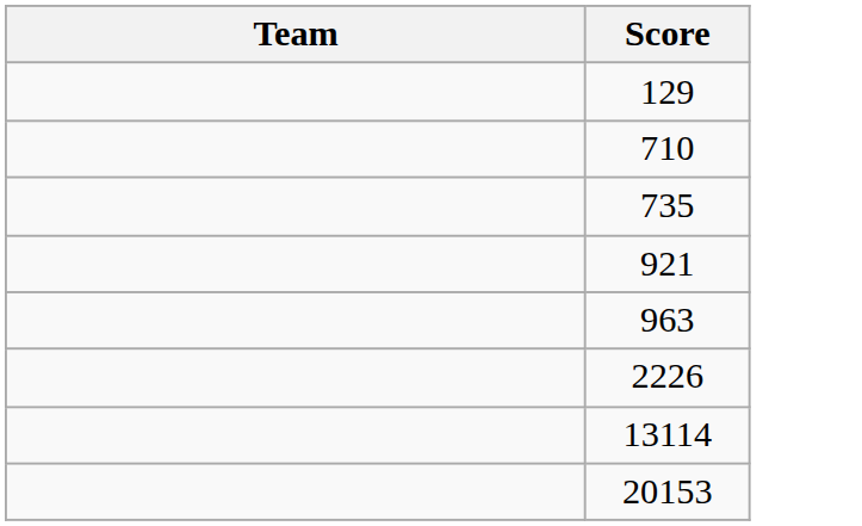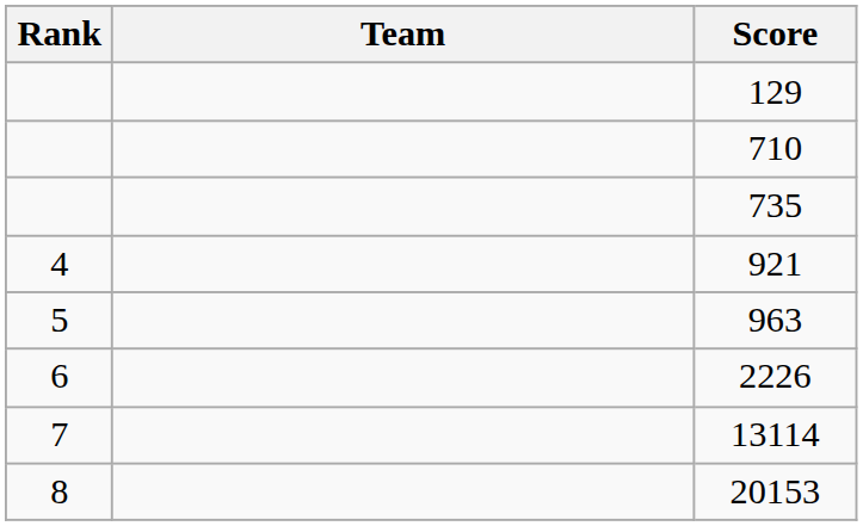+ column: Rank | 4 | 5 | 6 | 7 | 8
